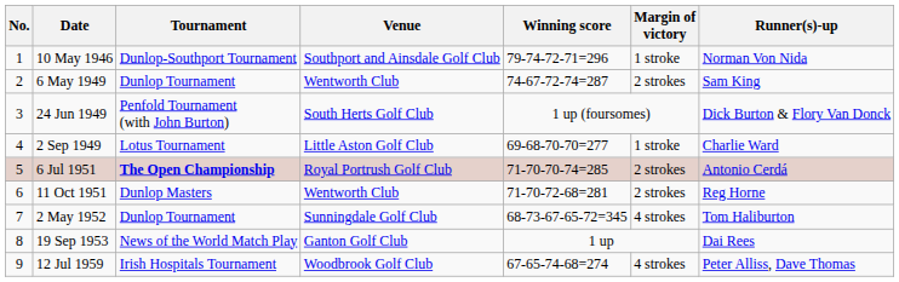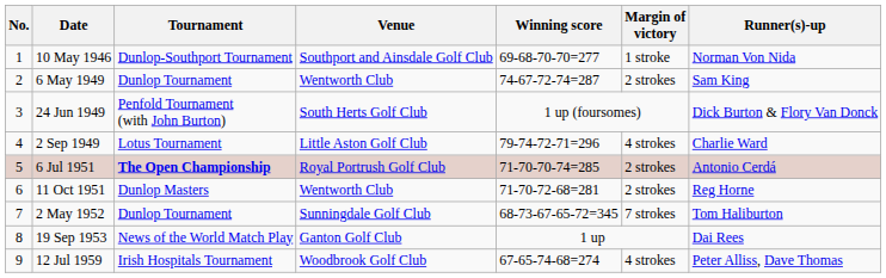10 May 1946 | Winning score: 79-74-72-71=296 -> 69-68-70-70=277
2 Sep 1949 | Winning score: 69-68-70-70=277 -> 79-74-72-71=296
2 Sep 1949 | Margin of victory: 1 stroke -> 4 strokes
2 May 1952 | Margin of victory: 4 strokes -> 7 strokes
